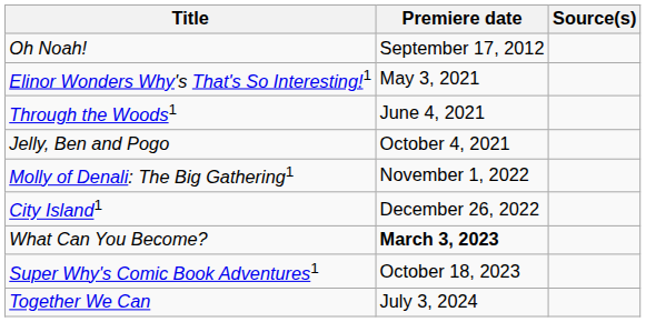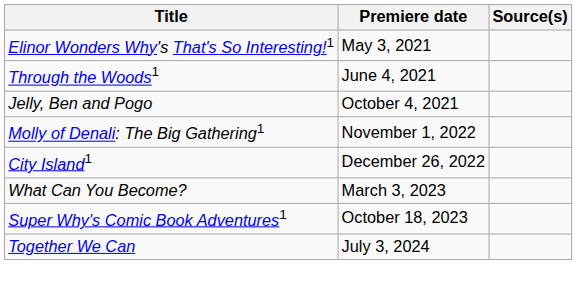- row: Oh Noah! | September 17, 2012
What Can You Become? | Premiere date: bold -> normal
